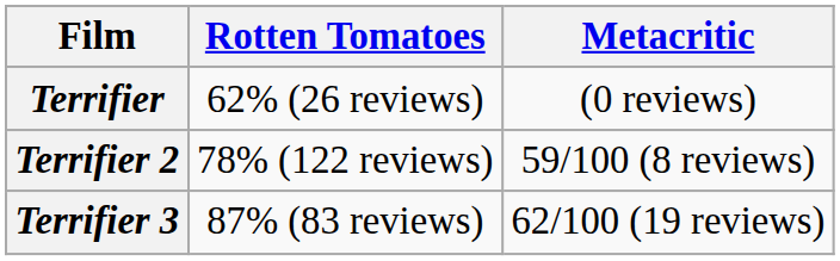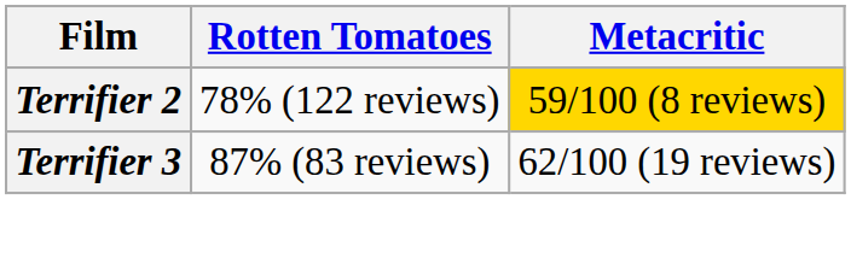- row: Terrifier | 62% (26 reviews) | (0 reviews)
Terrifier 2 | Metacritic: no background -> gold background
